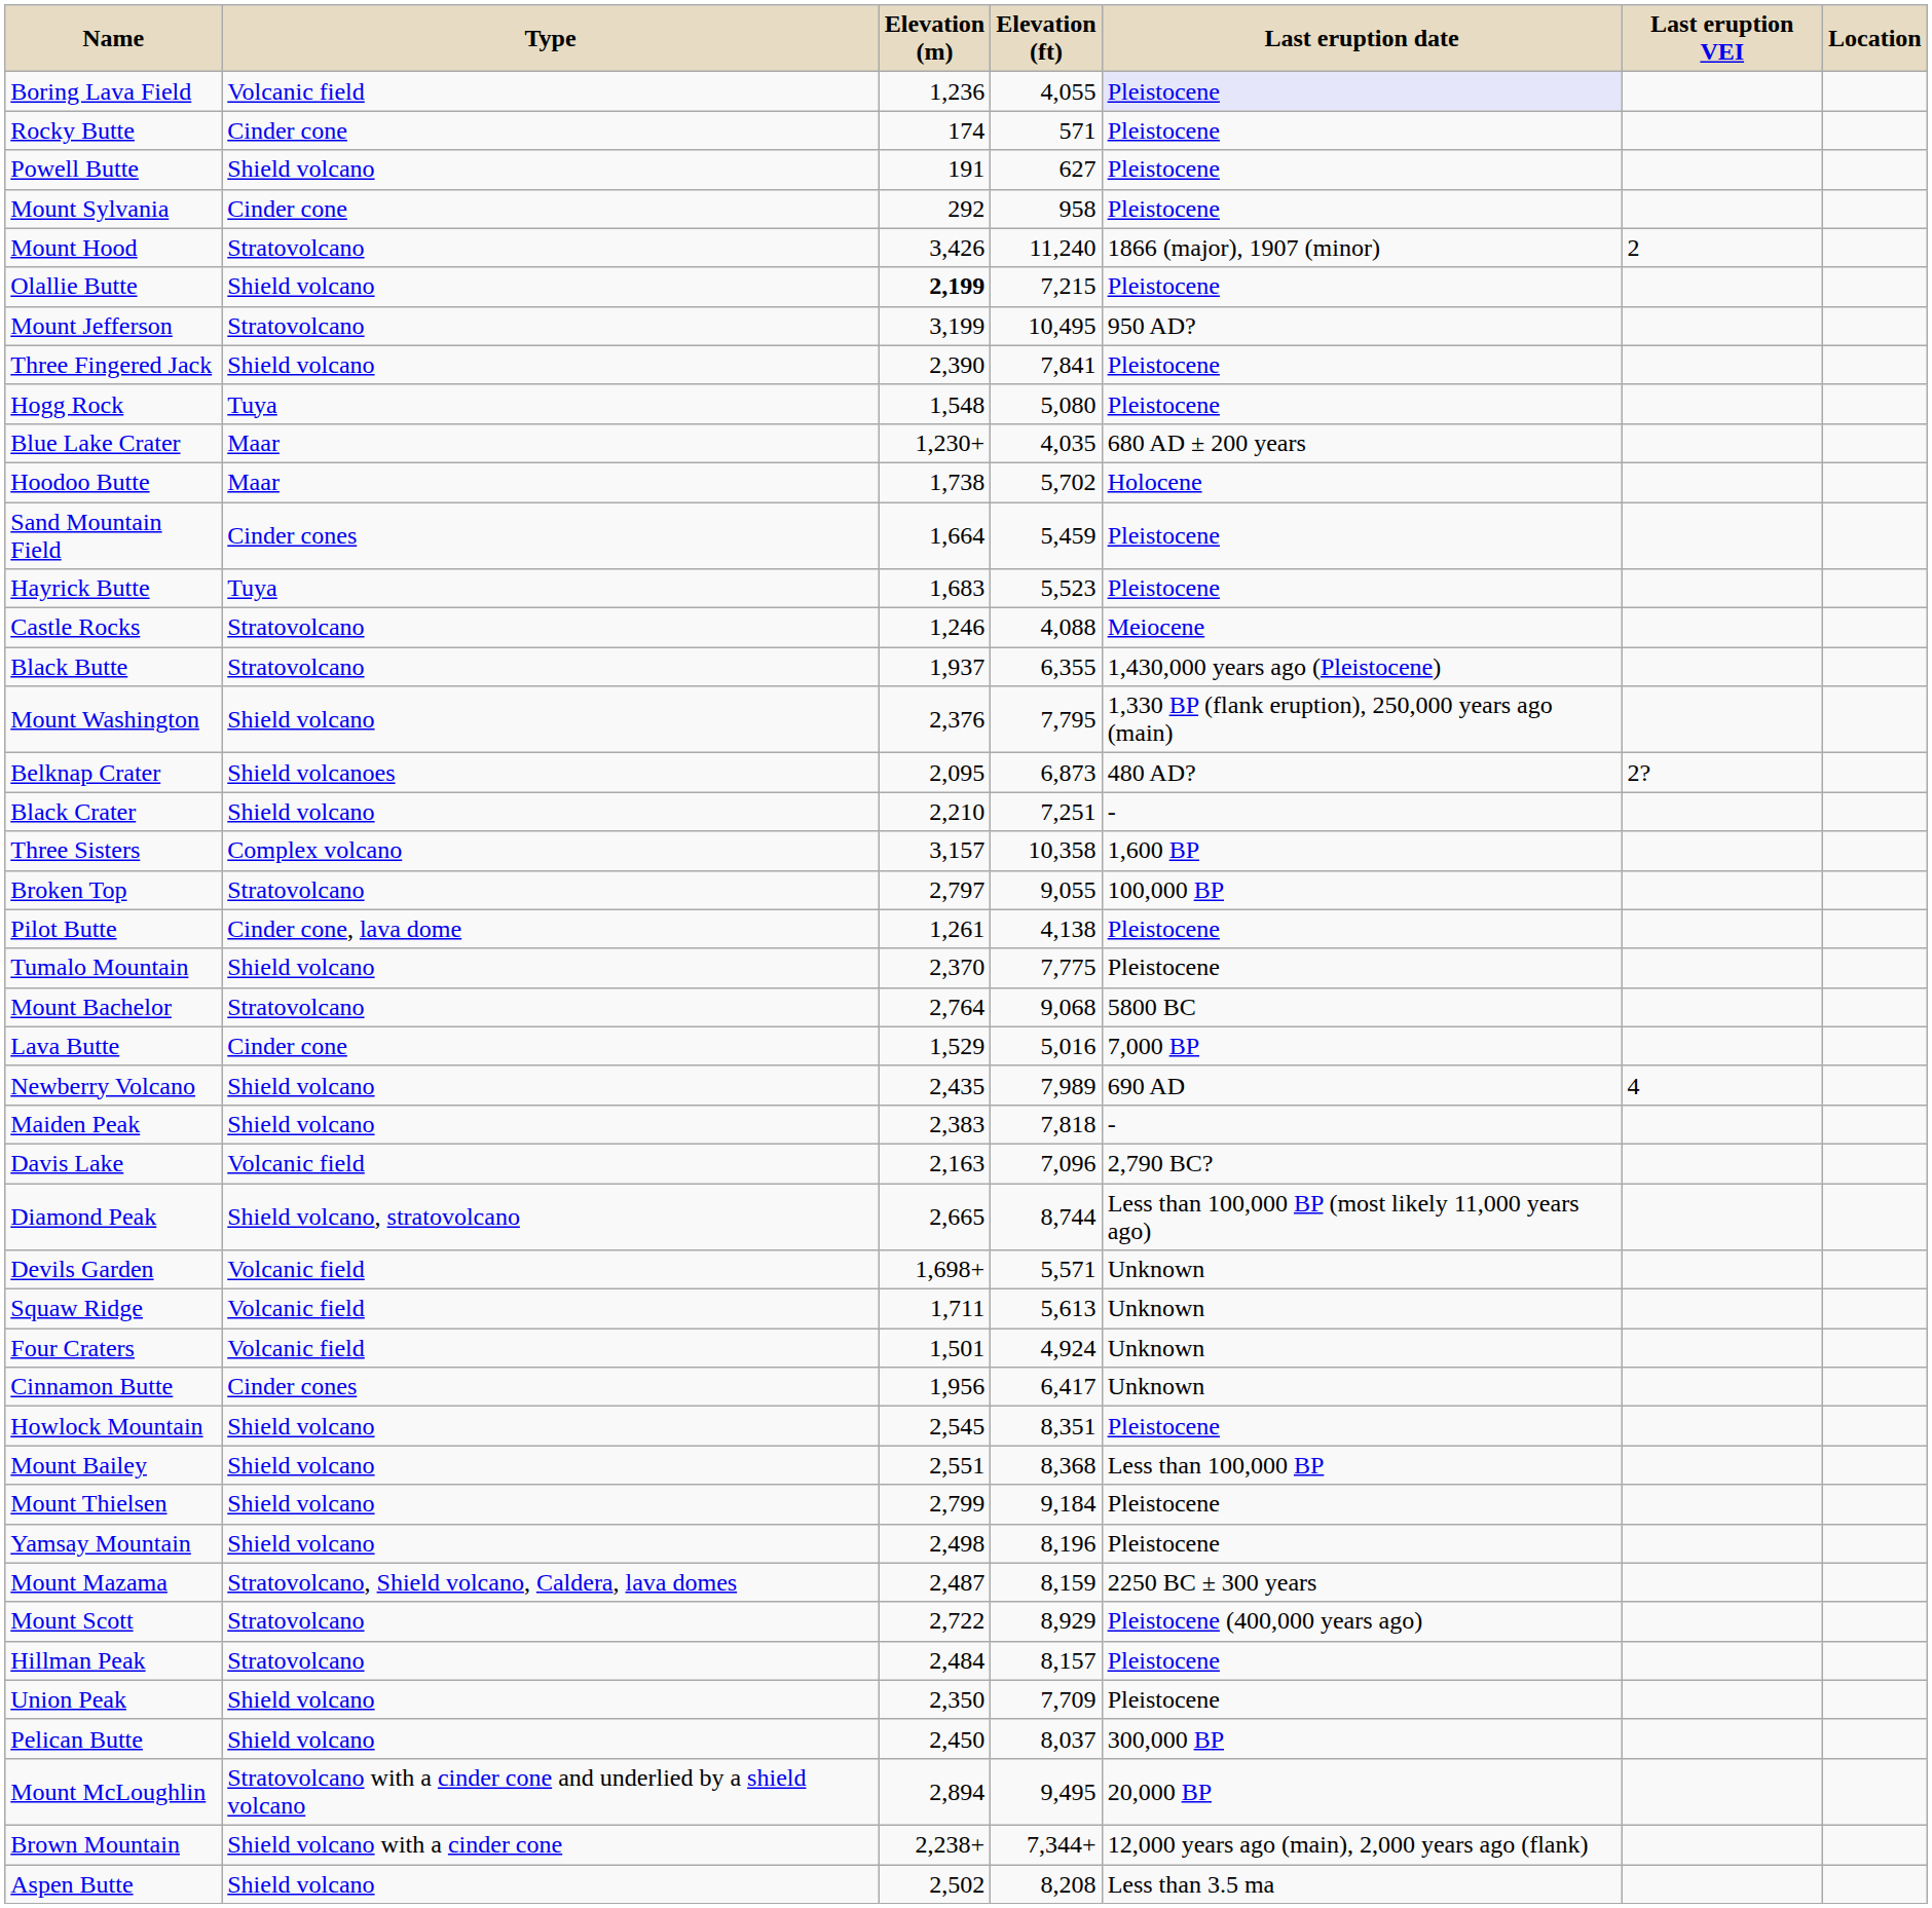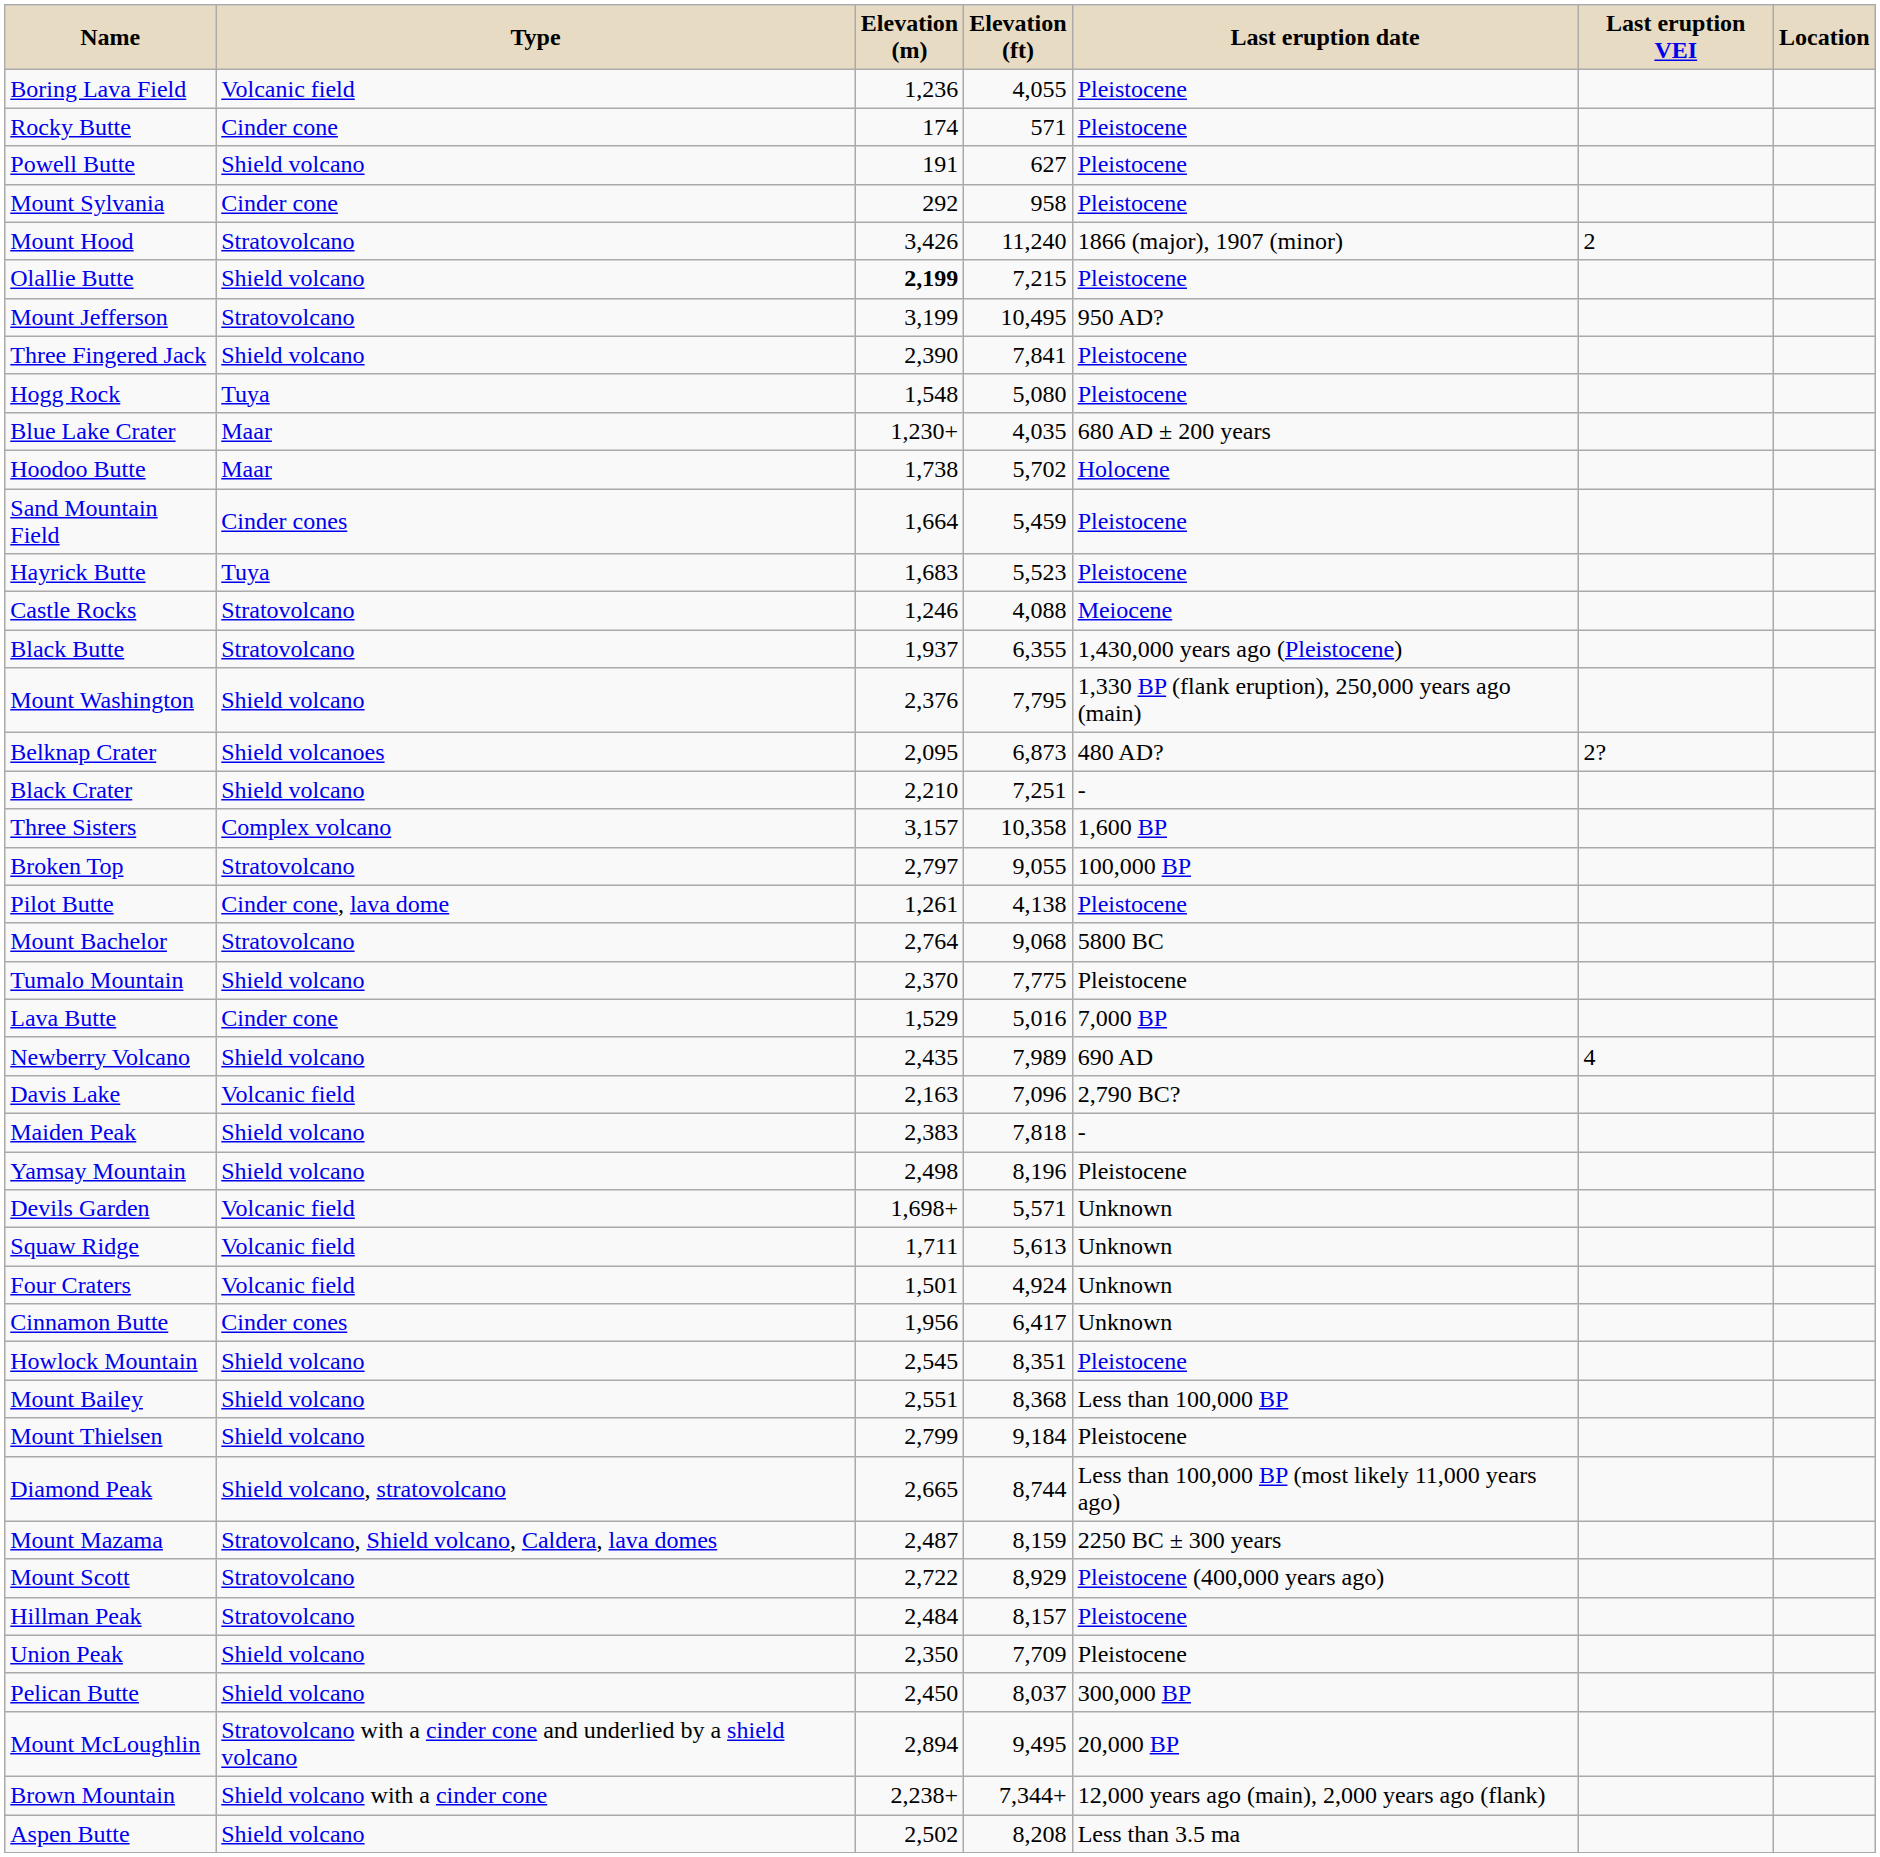Boring Lava Field | Last eruption date: lavender background -> no background
rows swapped: Tumalo Mountain <-> Mount Bachelor
rows swapped: Maiden Peak <-> Davis Lake
rows swapped: Diamond Peak <-> Yamsay Mountain
